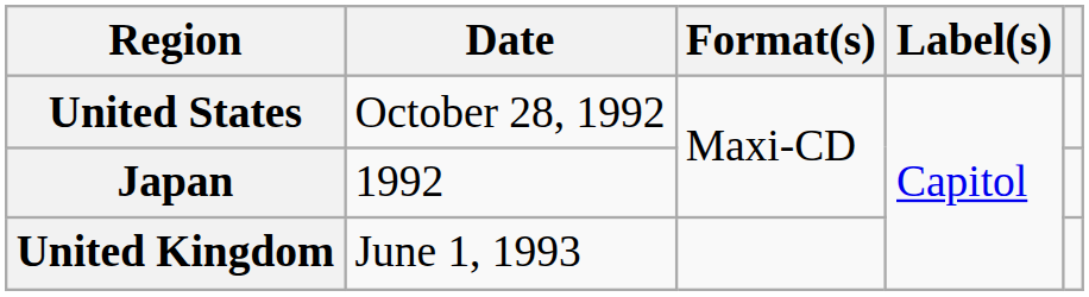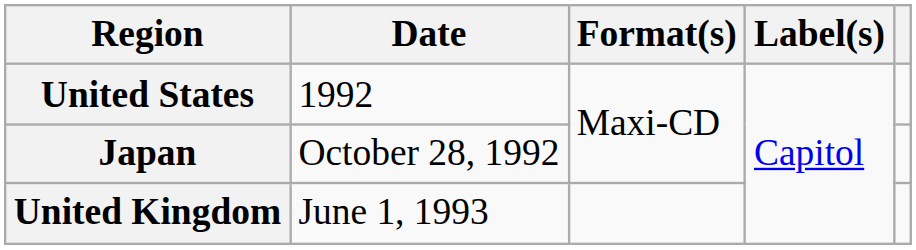United States | Date: October 28, 1992 -> 1992
Japan | Date: 1992 -> October 28, 1992
